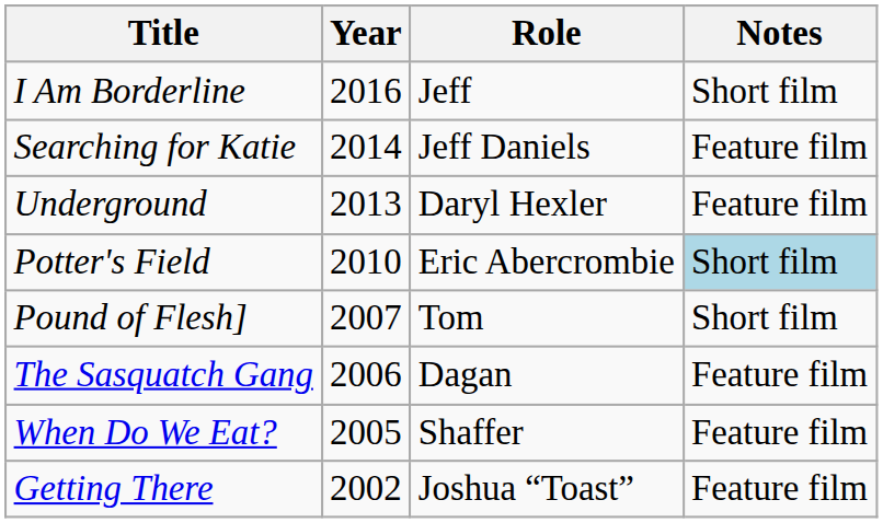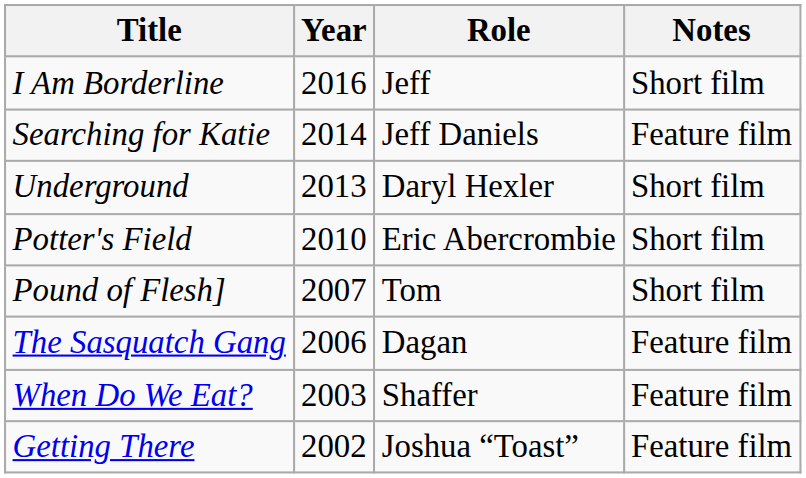Underground | Notes: Feature film -> Short film
Potter's Field | Notes: lightblue background -> no background
When Do We Eat? | Year: 2005 -> 2003
